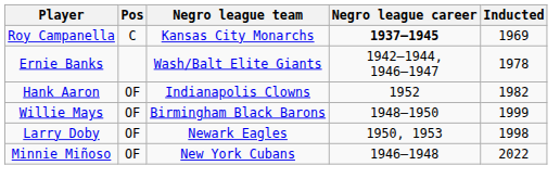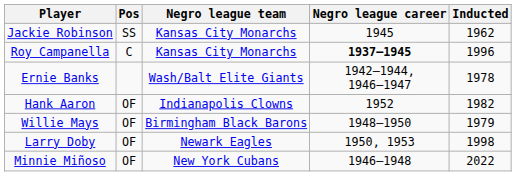+ row: Jackie Robinson | SS | Kansas City Monarchs | 1945 | 1962
Roy Campanella | Inducted: 1969 -> 1996
Willie Mays | Inducted: 1999 -> 1979
